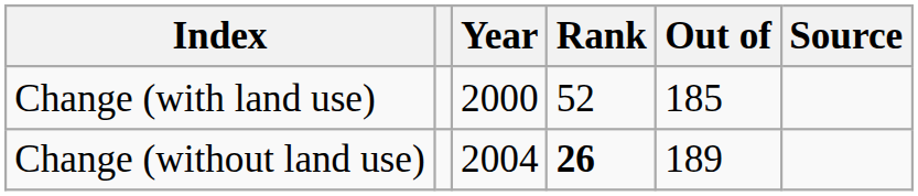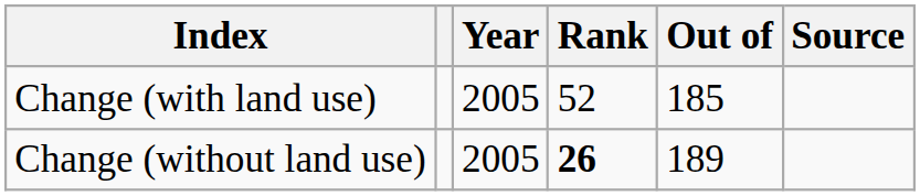Change (with land use) | Year: 2000 -> 2005
Change (without land use) | Year: 2004 -> 2005
